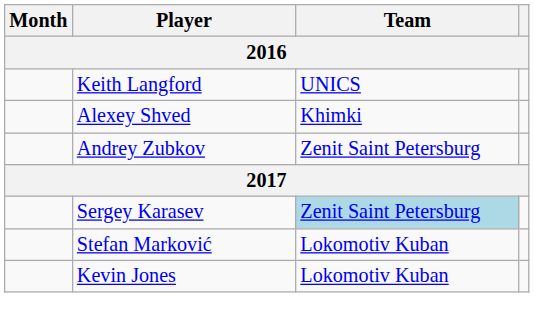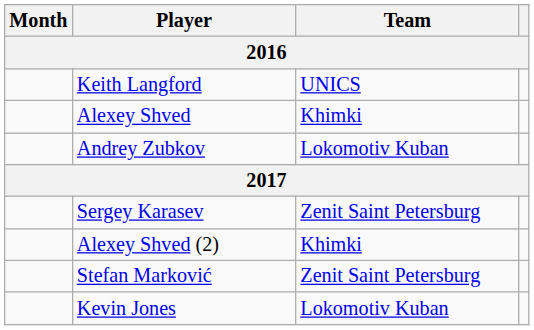Andrey Zubkov | Team: Zenit Saint Petersburg -> Lokomotiv Kuban
Sergey Karasev | Team: lightblue background -> no background
+ row: Alexey Shved (2) | Khimki
Stefan Marković | Team: Lokomotiv Kuban -> Zenit Saint Petersburg
